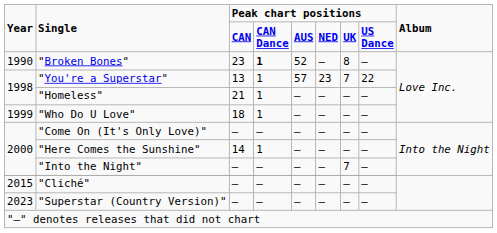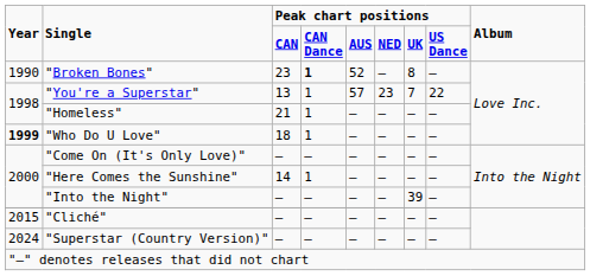"Who Do U Love" | Year: normal -> bold
"Into the Night" | column 7: 7 -> 39
"Superstar (Country Version)" | Year: 2023 -> 2024
